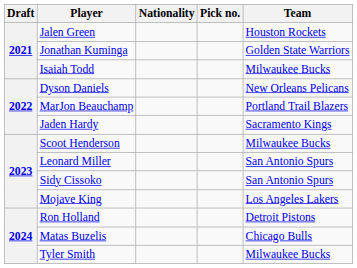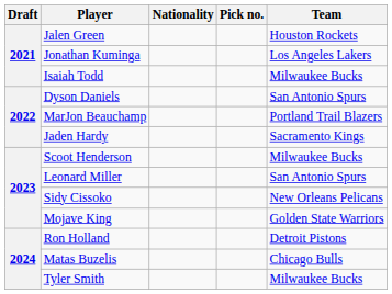Jonathan Kuminga | Team: Golden State Warriors -> Los Angeles Lakers
Dyson Daniels | Team: New Orleans Pelicans -> San Antonio Spurs
Sidy Cissoko | Team: San Antonio Spurs -> New Orleans Pelicans
Mojave King | Team: Los Angeles Lakers -> Golden State Warriors
